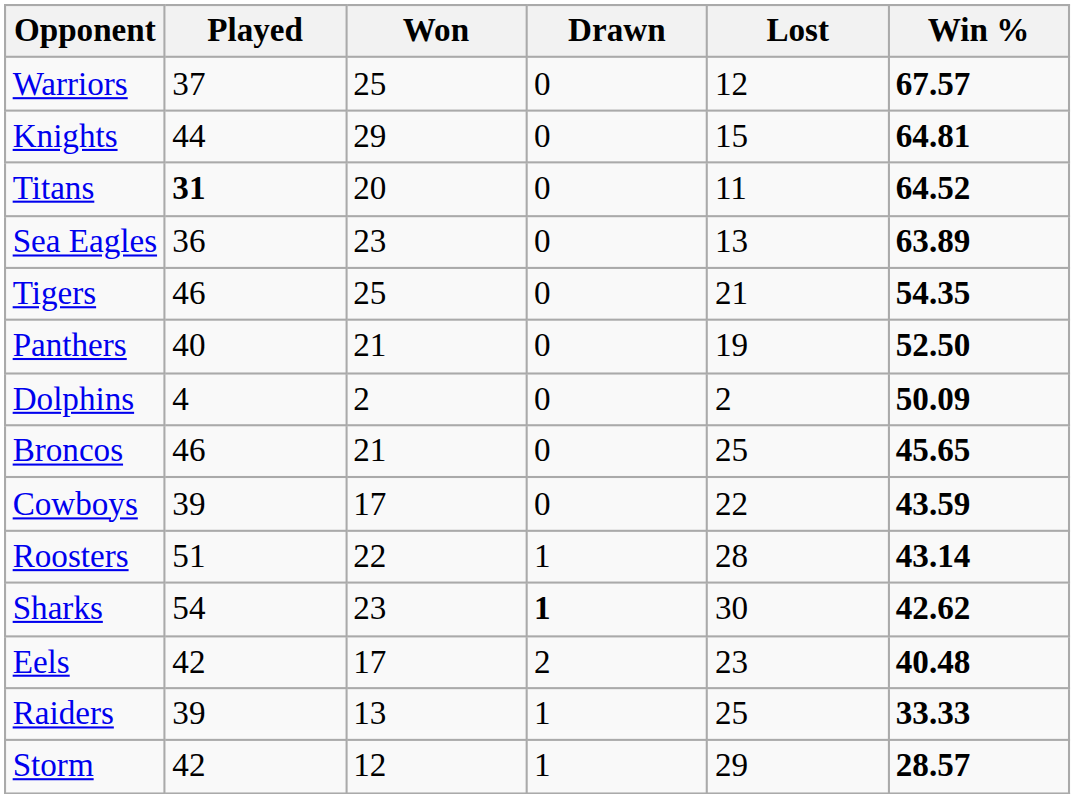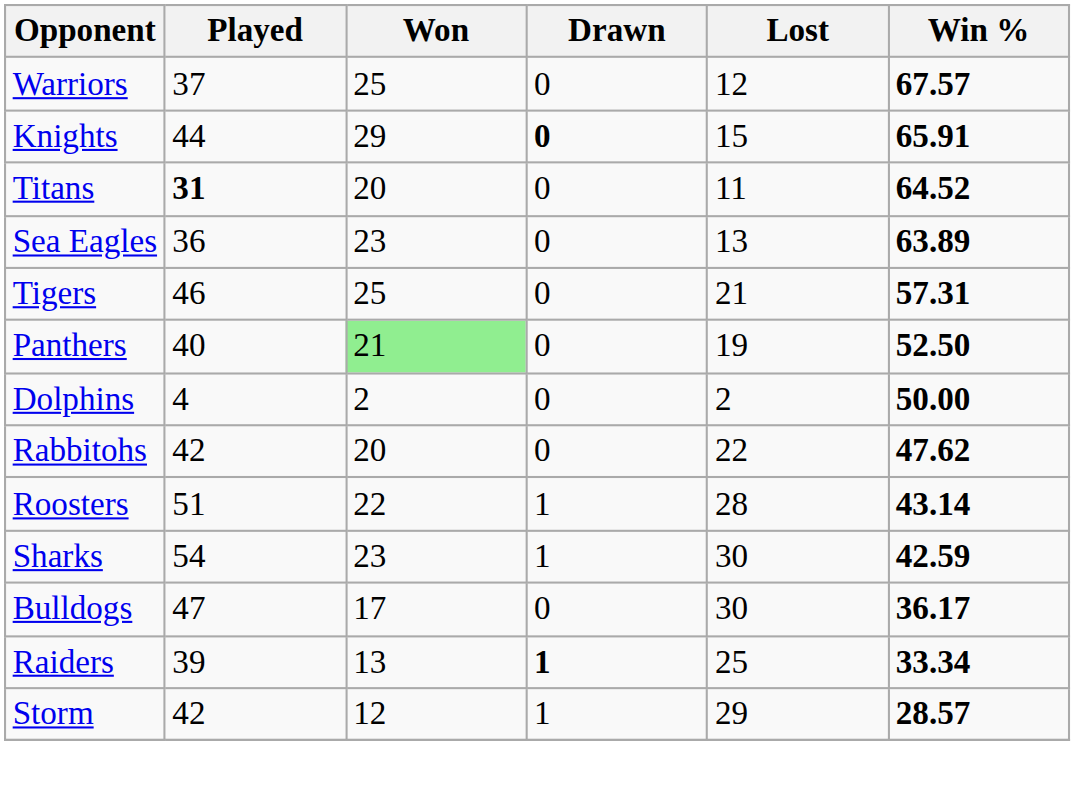Knights | Drawn: normal -> bold
Knights | Win %: 64.81 -> 65.91
Tigers | Win %: 54.35 -> 57.31
Panthers | Won: no background -> lightgreen background
Dolphins | Win %: 50.09 -> 50.00
+ row: Rabbitohs | 42 | 20 | 0 | 22 | 47.62
- row: Broncos | 46 | 21 | 0 | 25 | 45.65
- row: Cowboys | 39 | 17 | 0 | 22 | 43.59
Sharks | Drawn: bold -> normal
Sharks | Win %: 42.62 -> 42.59
- row: Eels | 42 | 17 | 2 | 23 | 40.48
+ row: Bulldogs | 47 | 17 | 0 | 30 | 36.17
Raiders | Drawn: normal -> bold
Raiders | Win %: 33.33 -> 33.34
